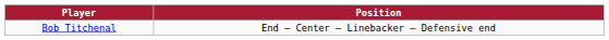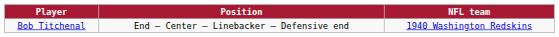+ column: NFL team | 1940 Washington Redskins
